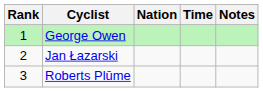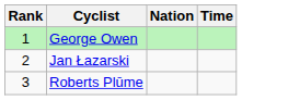- column: Notes
